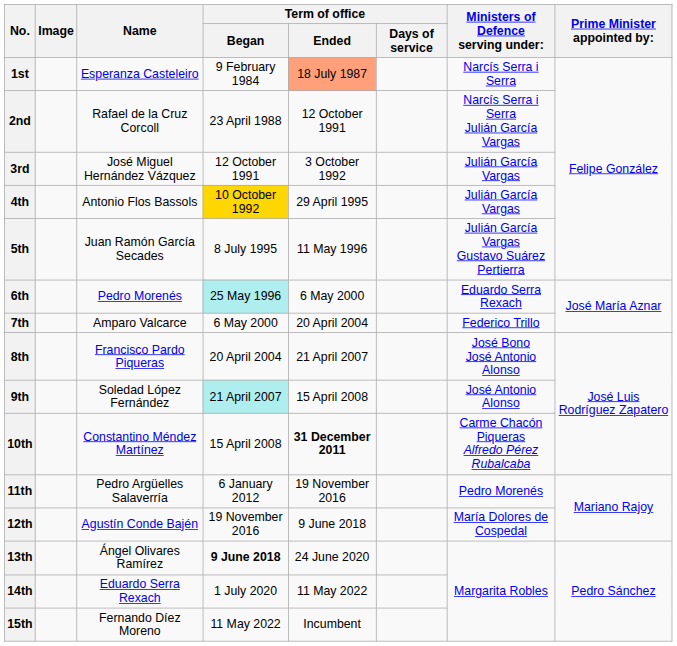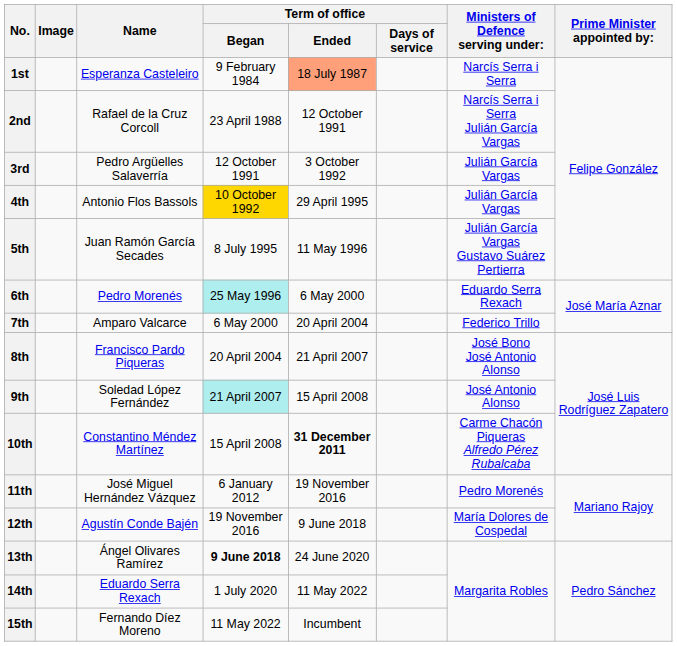3rd | Name: José Miguel Hernández Vázquez -> Pedro Argüelles Salaverría
11th | Name: Pedro Argüelles Salaverría -> José Miguel Hernández Vázquez
